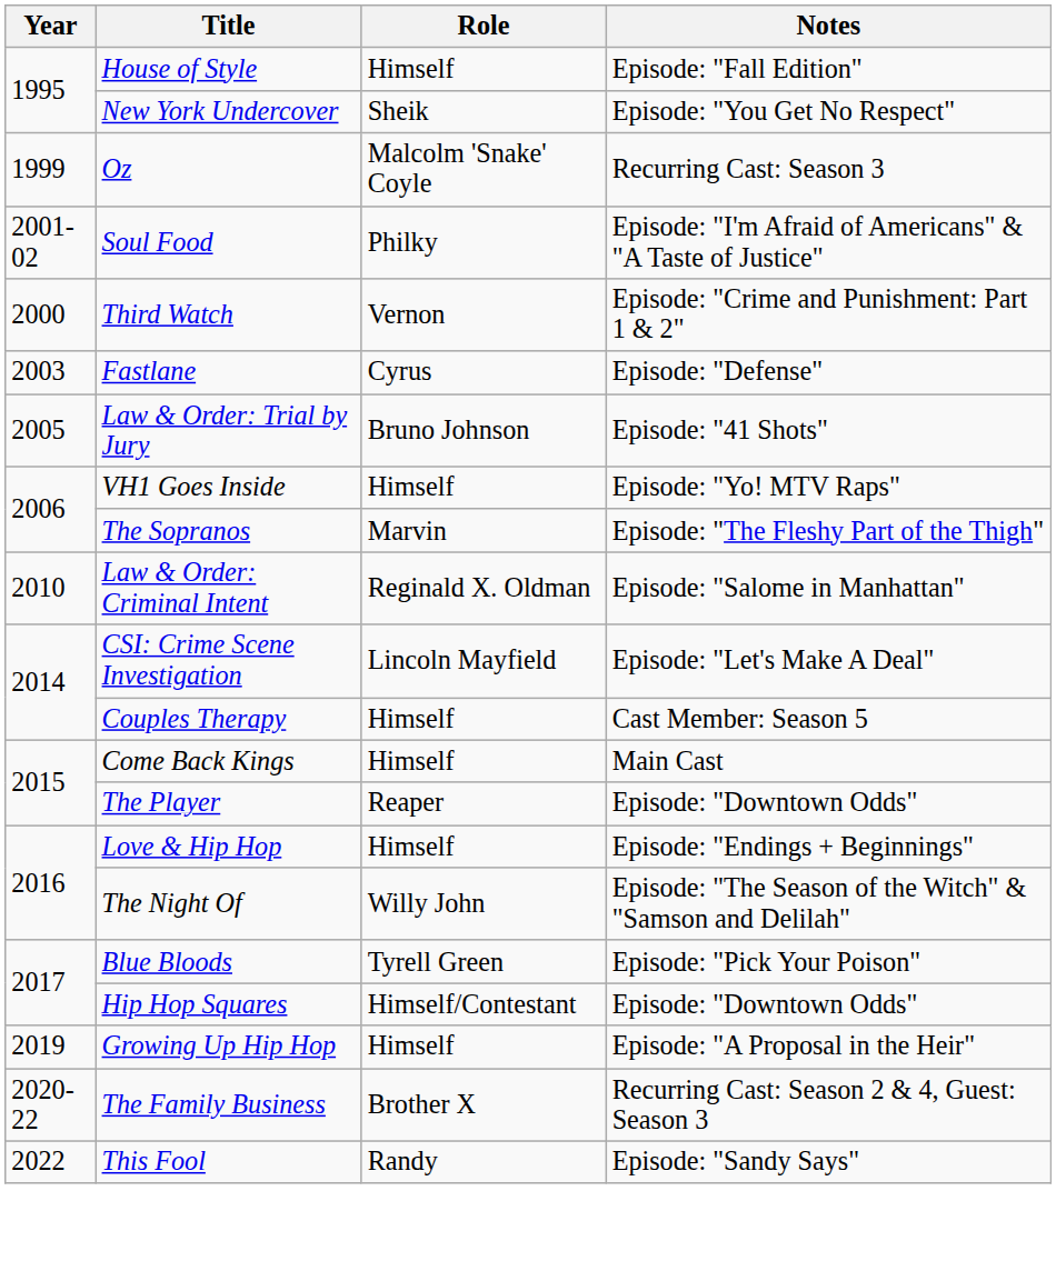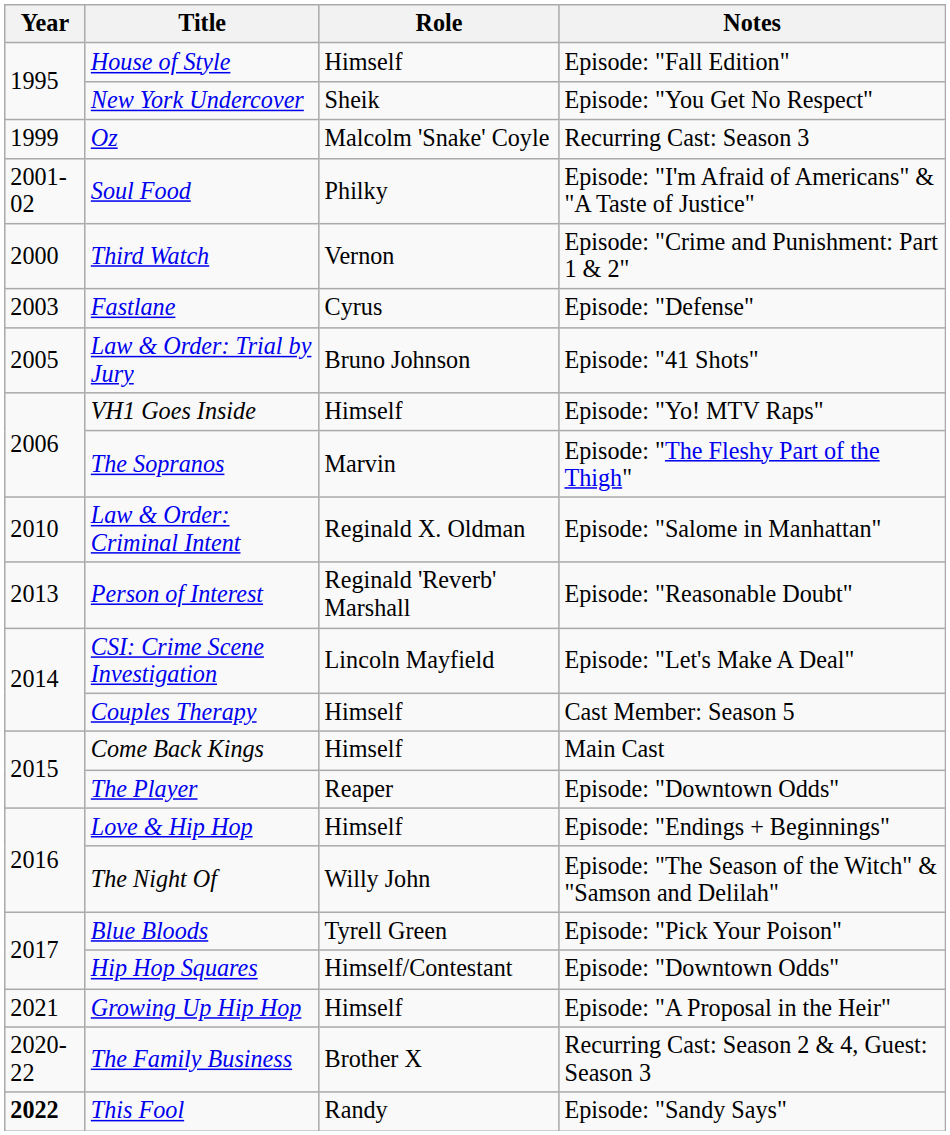+ row: 2013 | Person of Interest | Reginald 'Reverb' Marshall | Episode: "Reasonable Doubt"
Growing Up Hip Hop | Year: 2019 -> 2021
This Fool | Year: normal -> bold
